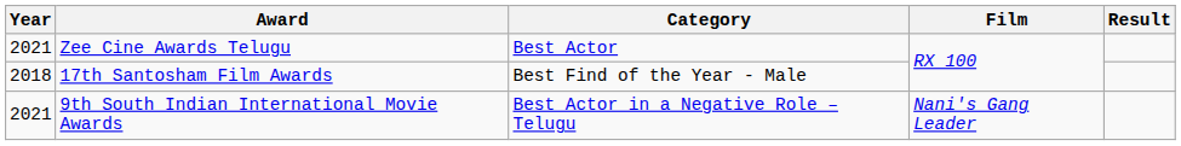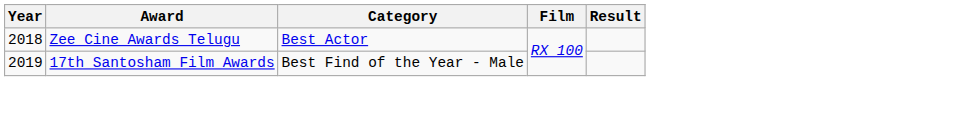Zee Cine Awards Telugu | Year: 2021 -> 2018
17th Santosham Film Awards | Year: 2018 -> 2019
- row: 2021 | 9th South Indian International Movie Awards | Best Actor in a Negative Role – Telugu | Nani's Gang Leader
